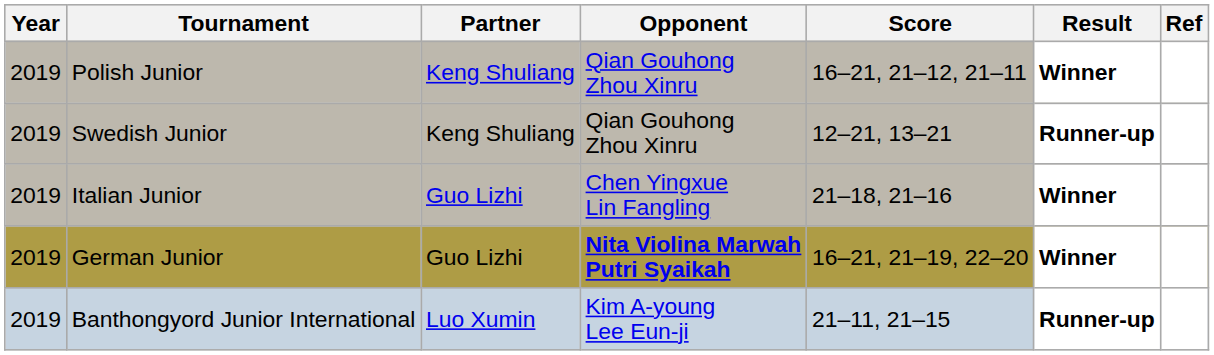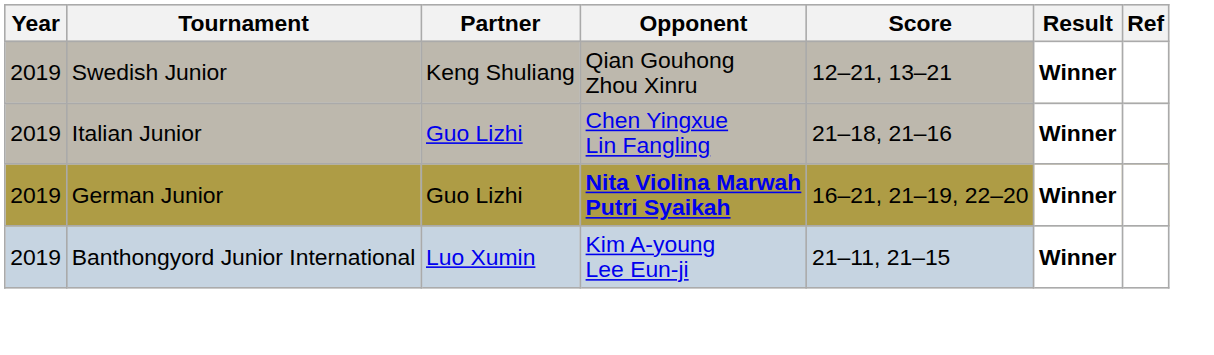- row: 2019 | Polish Junior | Keng Shuliang | Qian Gouhong Zhou Xinru | 16–21, 21–12, 21–11 | Winner
Swedish Junior | Result: Runner-up -> Winner
Banthongyord Junior International | Result: Runner-up -> Winner
